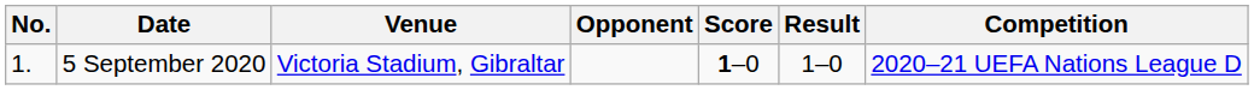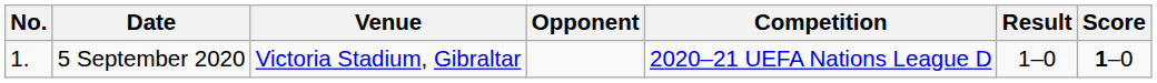columns swapped: Score <-> Competition
